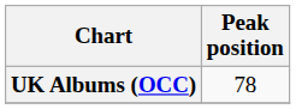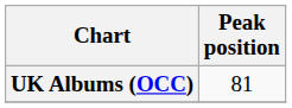UK Albums (OCC) | Peak position: 78 -> 81
